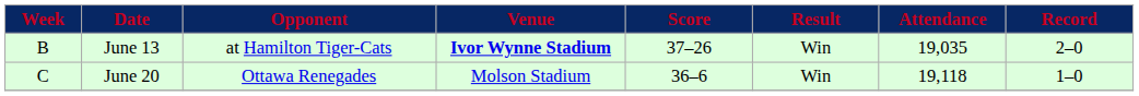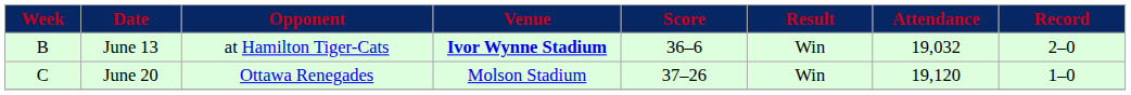June 13 | Score: 37–26 -> 36–6
June 13 | Attendance: 19,035 -> 19,032
June 20 | Score: 36–6 -> 37–26
June 20 | Attendance: 19,118 -> 19,120
